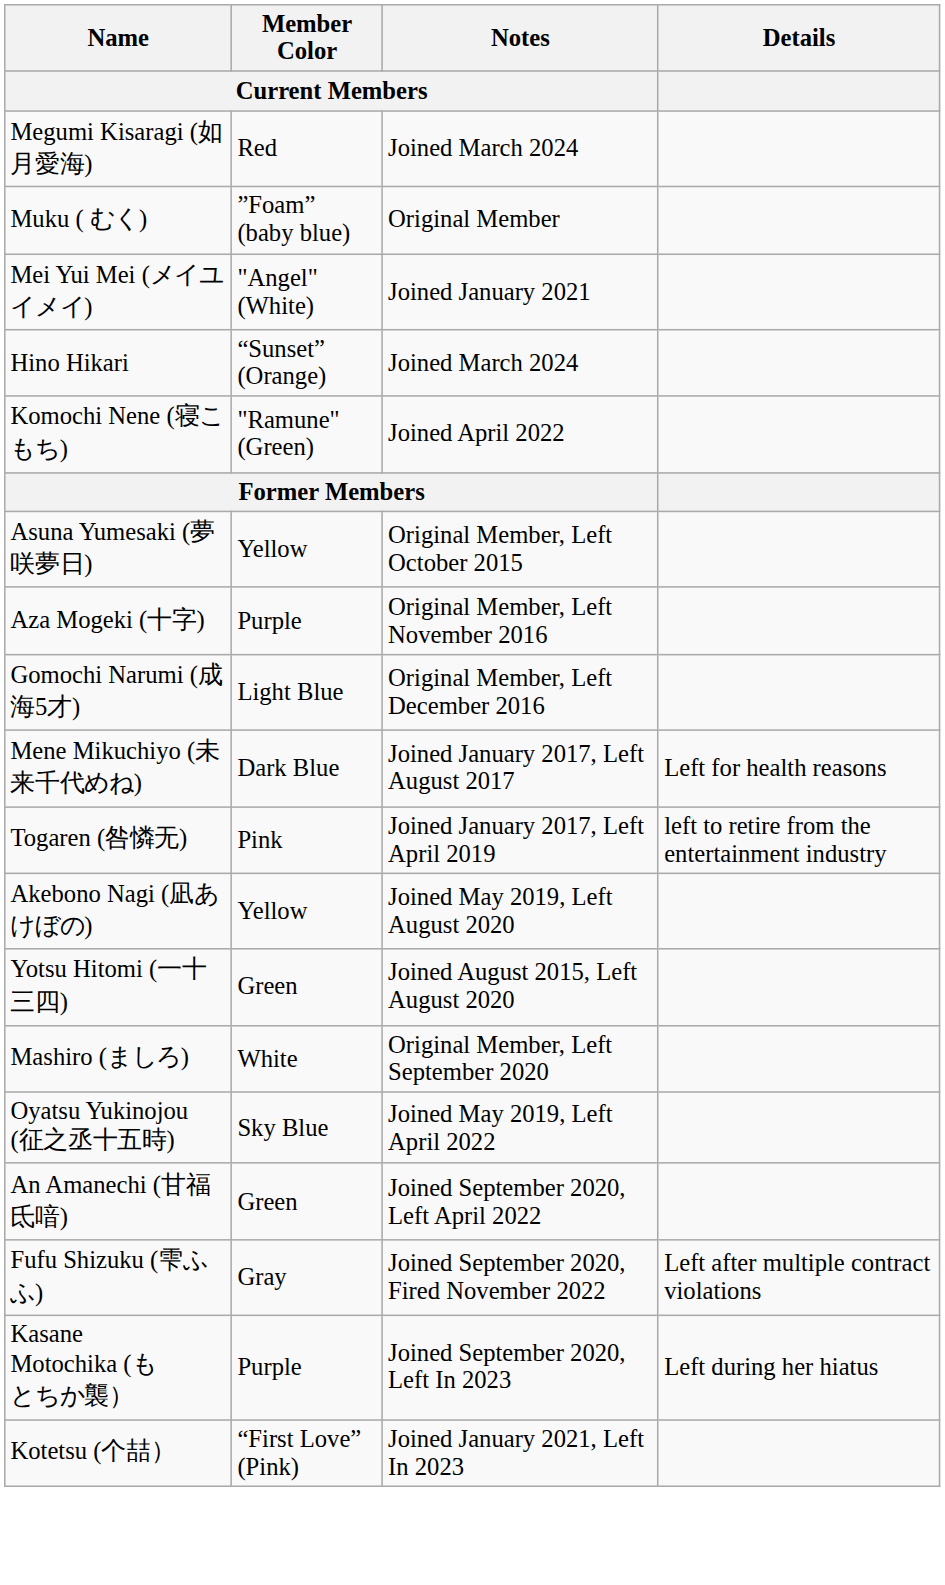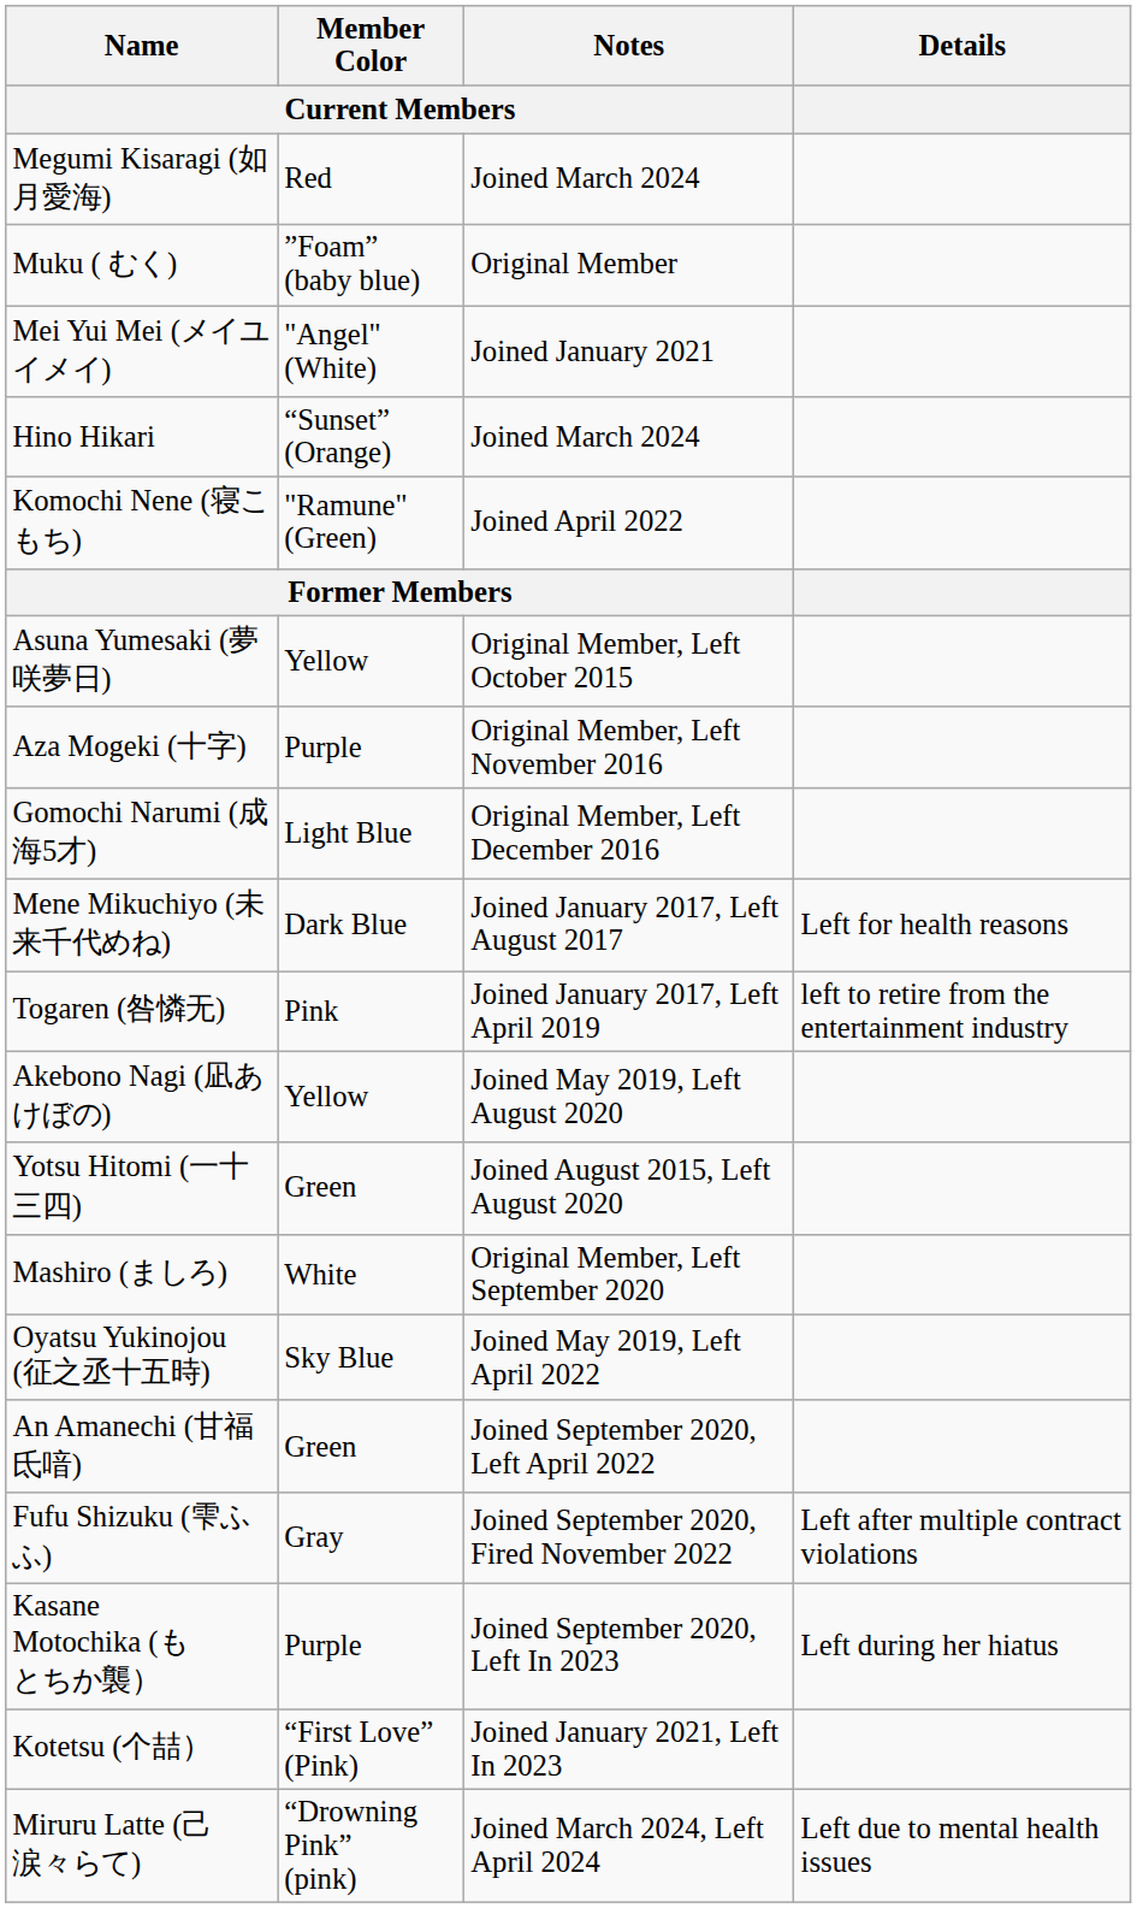+ row: Miruru Latte (己涙々らて) | “Drowning Pink” (pink) | Joined March 2024, Left April 2024 | Left due to mental health issues
